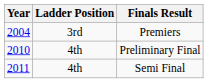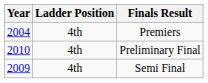Premiers | Ladder Position: 3rd -> 4th
Semi Final | Year: 2011 -> 2009
